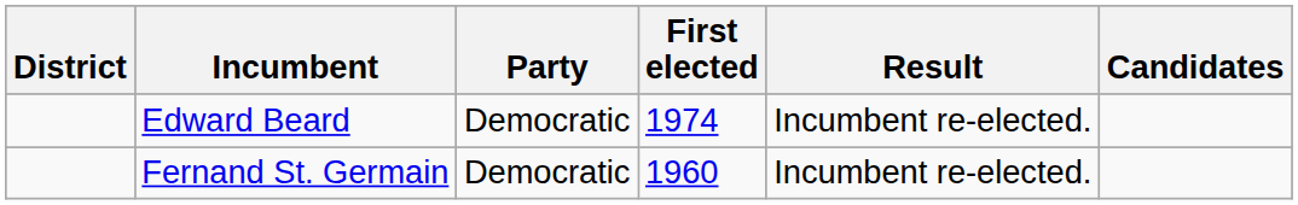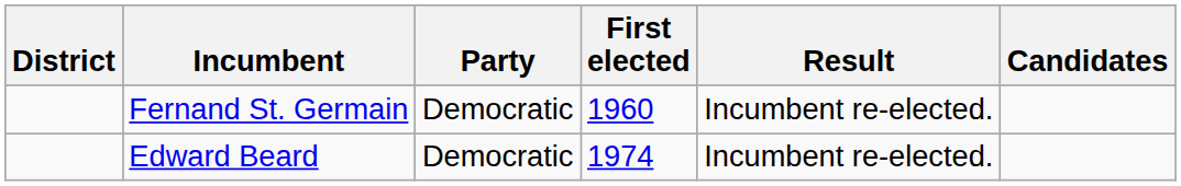rows swapped: Fernand St. Germain <-> Edward Beard
